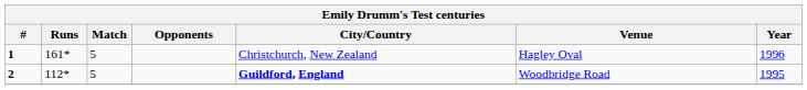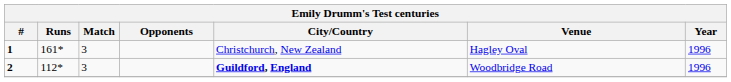1 | Match: 5 -> 3
2 | Match: 5 -> 3
2 | Year: 1995 -> 1996
